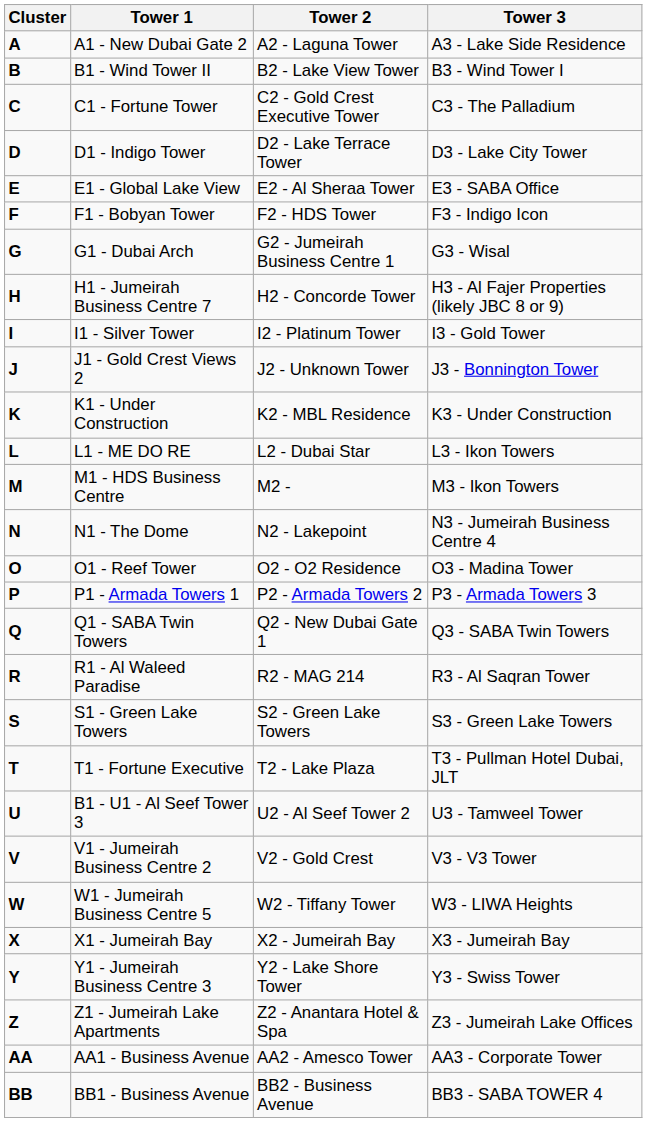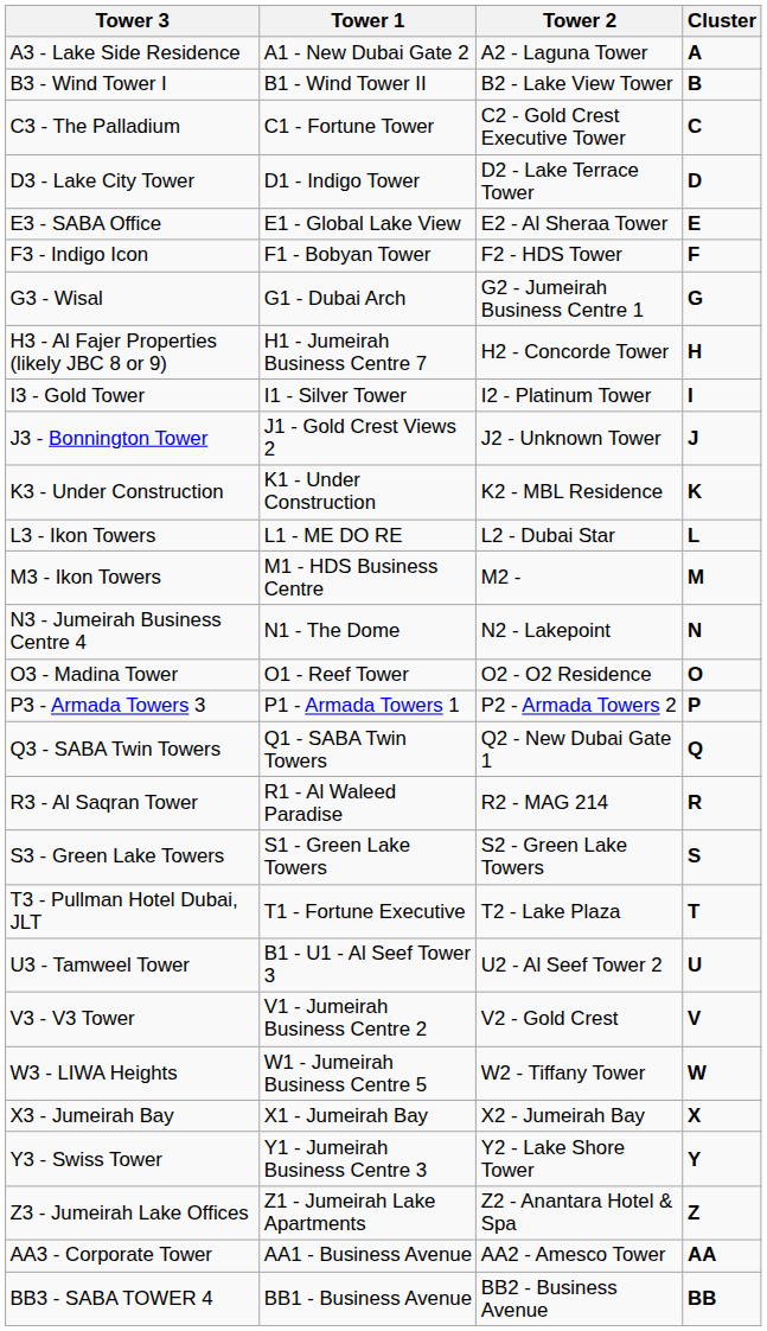columns swapped: Cluster <-> Tower 3
